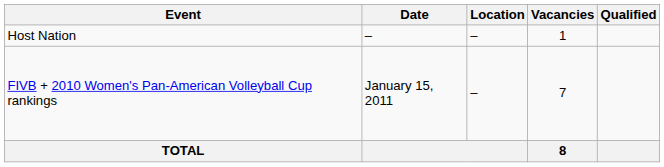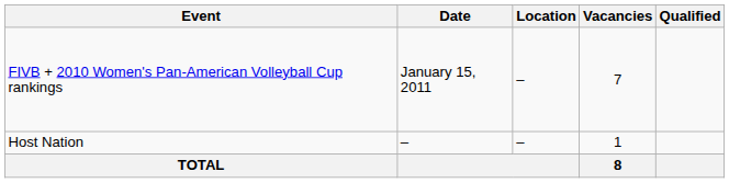rows swapped: Host Nation <-> FIVB + 2010 Women's Pan-American Volleyball Cup rankings
